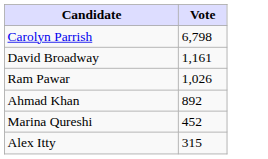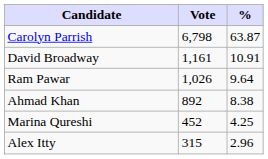+ column: % | 63.87 | 10.91 | 9.64 | 8.38 | 4.25 | 2.96
